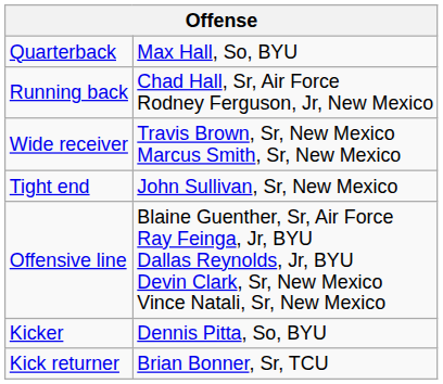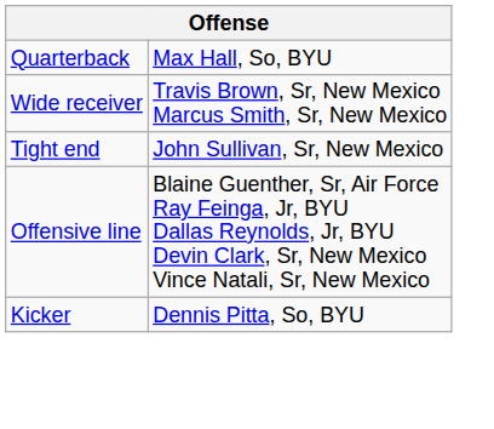- row: Running back | Chad Hall, Sr, Air Force Rodney Ferguson, Jr, New Mexico
- row: Kick returner | Brian Bonner, Sr, TCU
